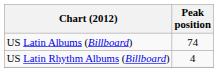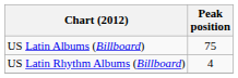US Latin Albums (Billboard) | Peak position: 74 -> 75
